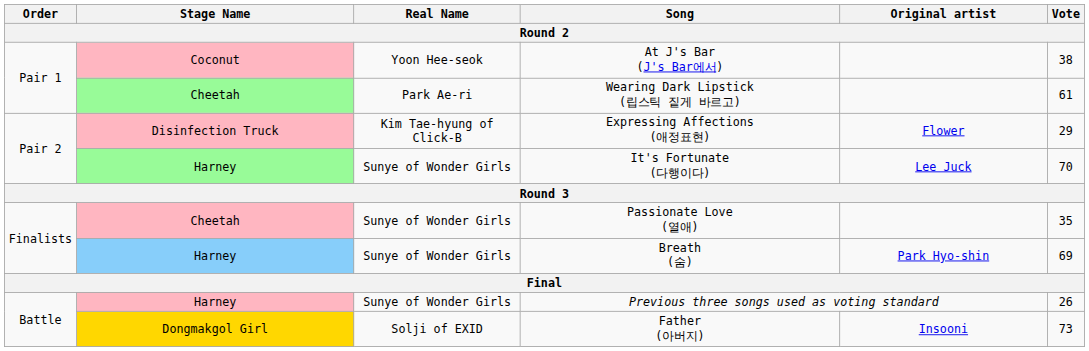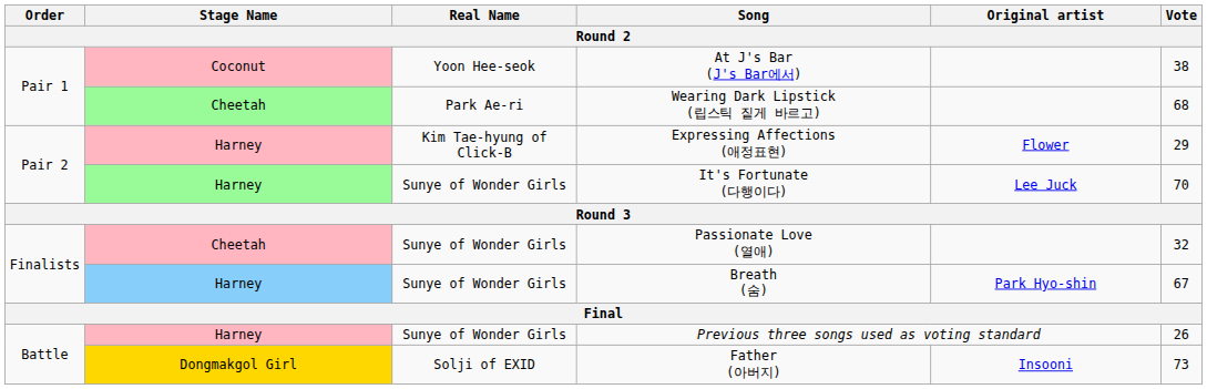Wearing Dark Lipstick (립스틱 짙게 바르고) | Vote: 61 -> 68
Expressing Affections (애정표현) | Stage Name: Disinfection Truck -> Harney
Passionate Love (열애) | Vote: 35 -> 32
Breath (숨) | Vote: 69 -> 67
